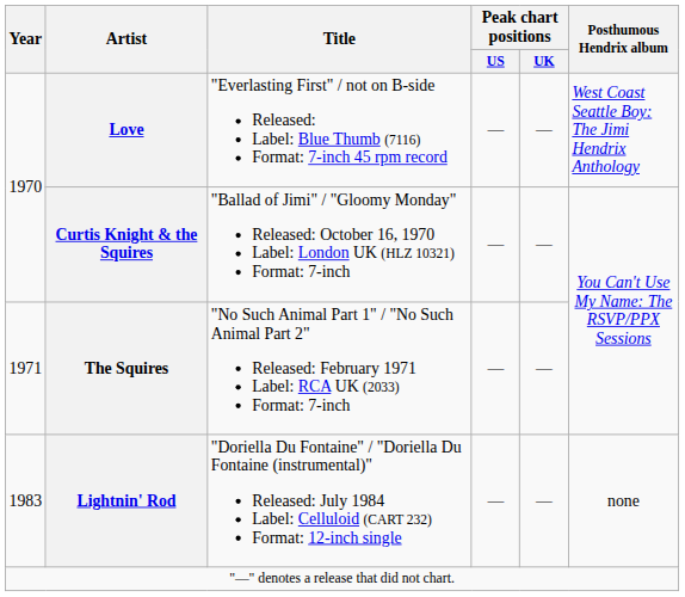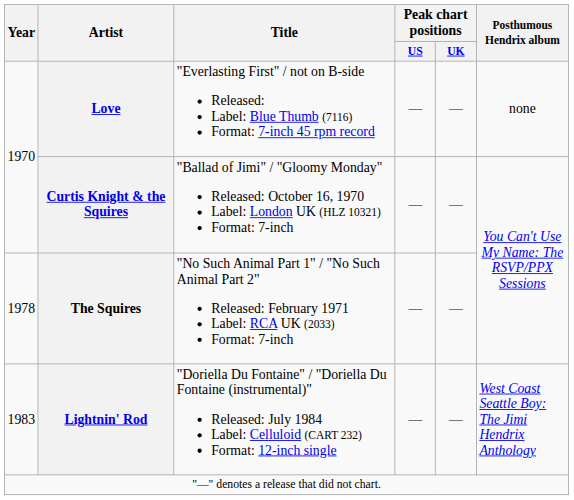Love | Posthumous Hendrix album: West Coast Seattle Boy: The Jimi Hendrix Anthology -> none
The Squires | Year: 1971 -> 1978
Lightnin' Rod | Posthumous Hendrix album: none -> West Coast Seattle Boy: The Jimi Hendrix Anthology
